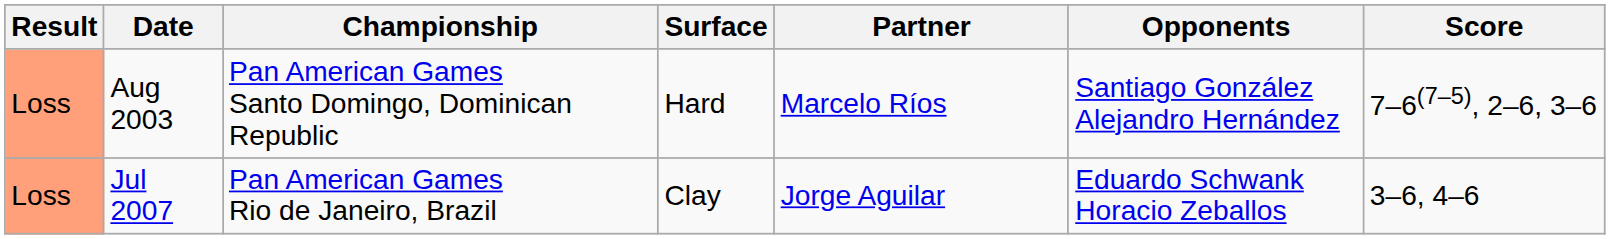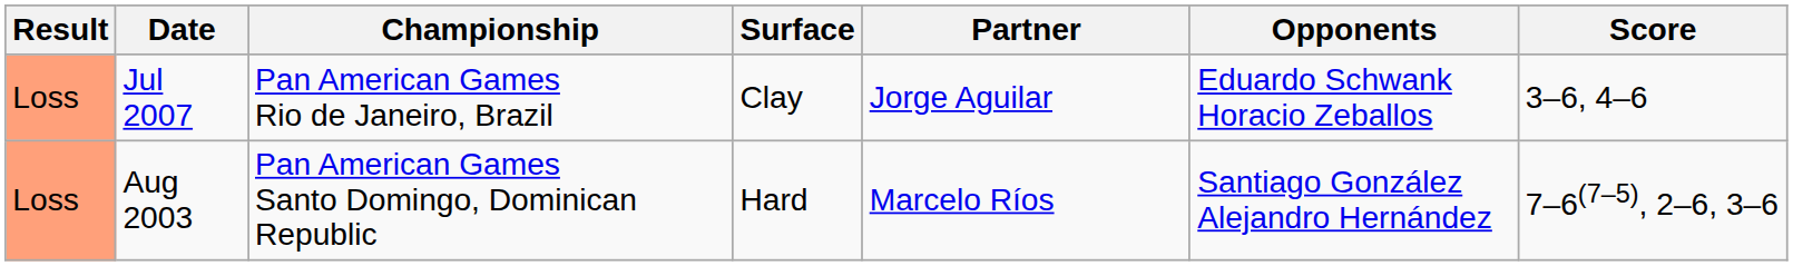rows swapped: Aug 2003 <-> Jul 2007
